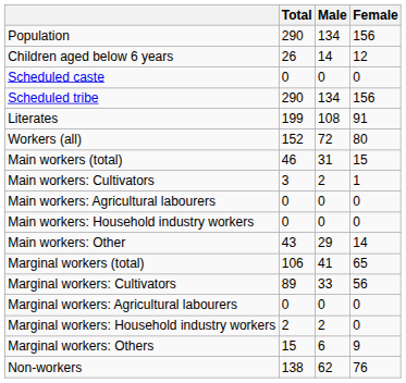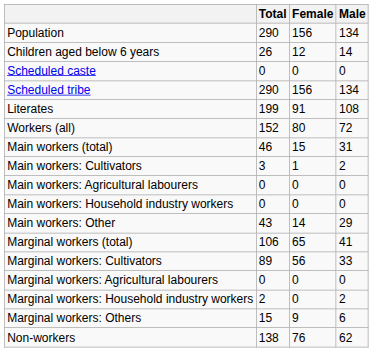columns swapped: Male <-> Female
